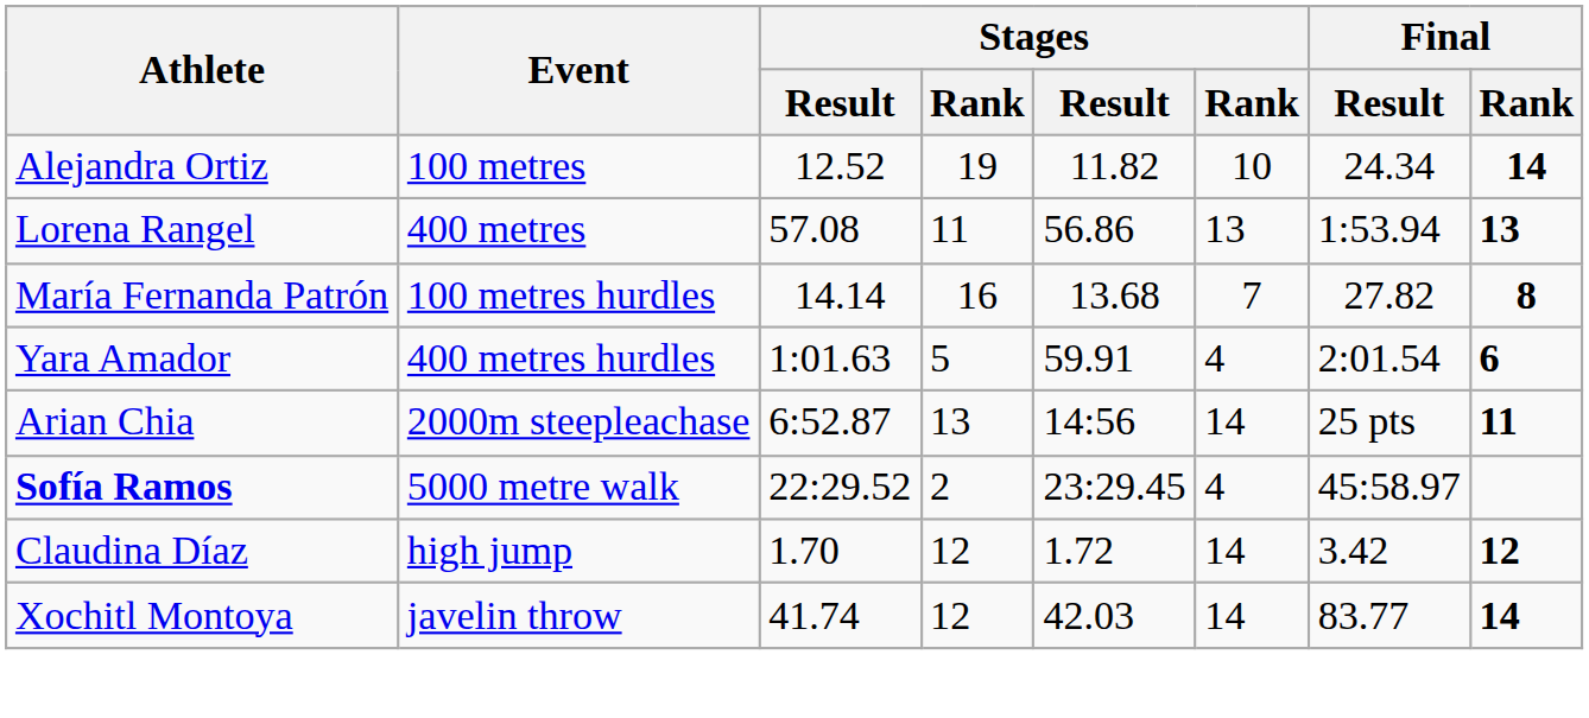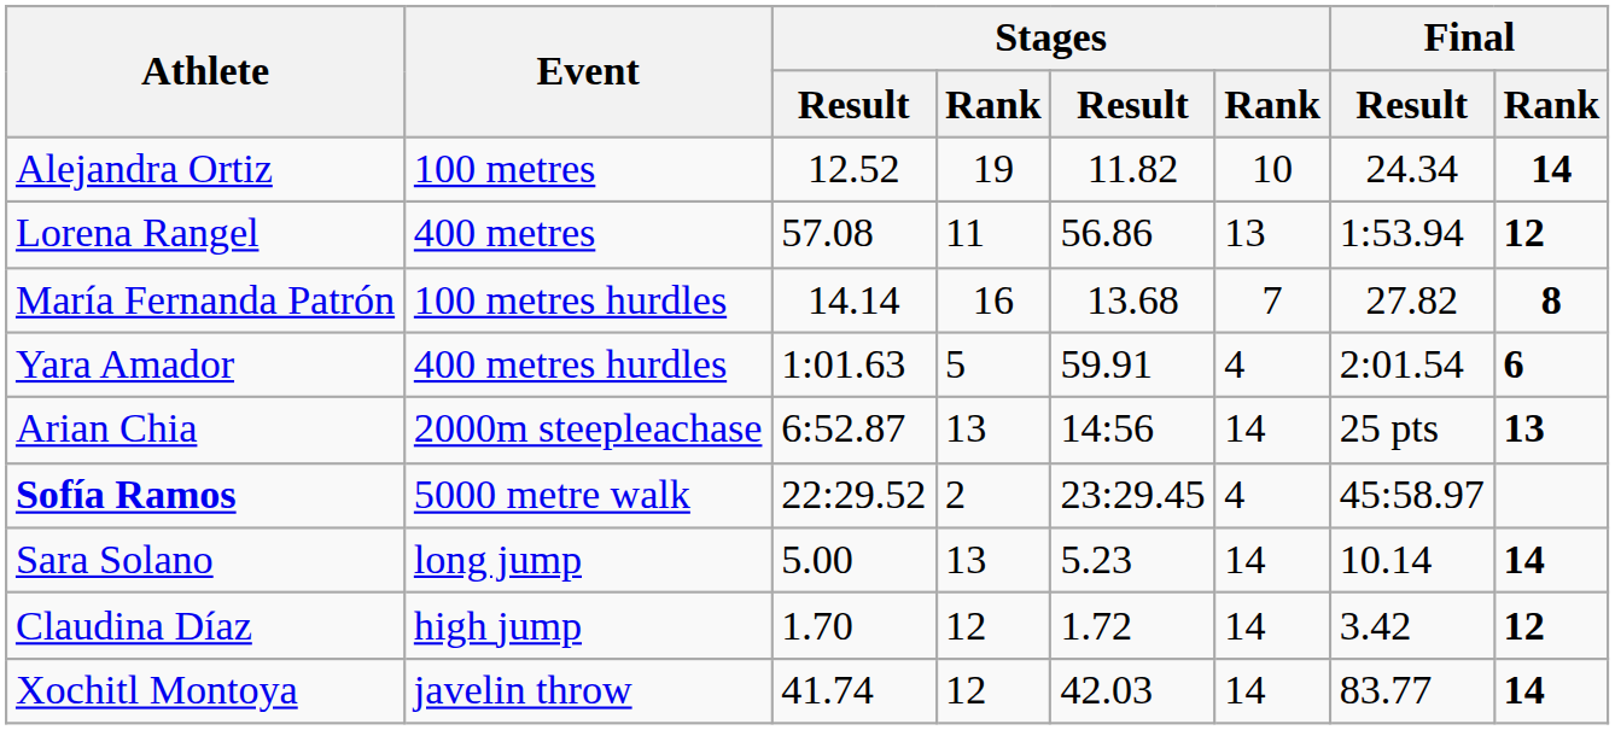Lorena Rangel | Final / Rank: 13 -> 12
Arian Chia | Final / Rank: 11 -> 13
+ row: Sara Solano | long jump | 5.00 | 13 | 5.23 | 14 | 10.14 | 14
